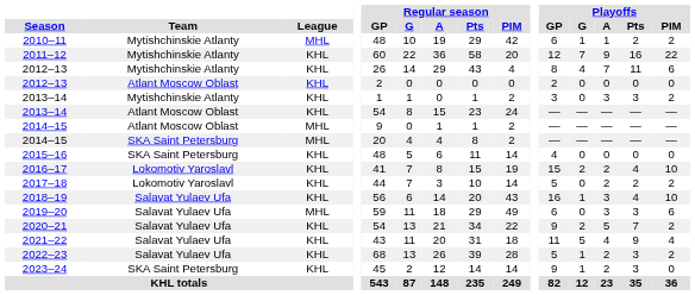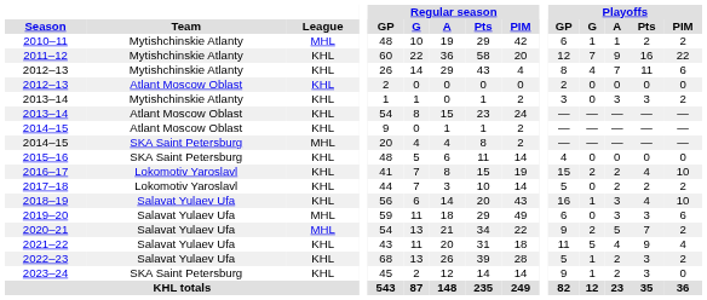2014–15 / Atlant Moscow Oblast | League: MHL -> KHL
2020–21 | League: KHL -> MHL
